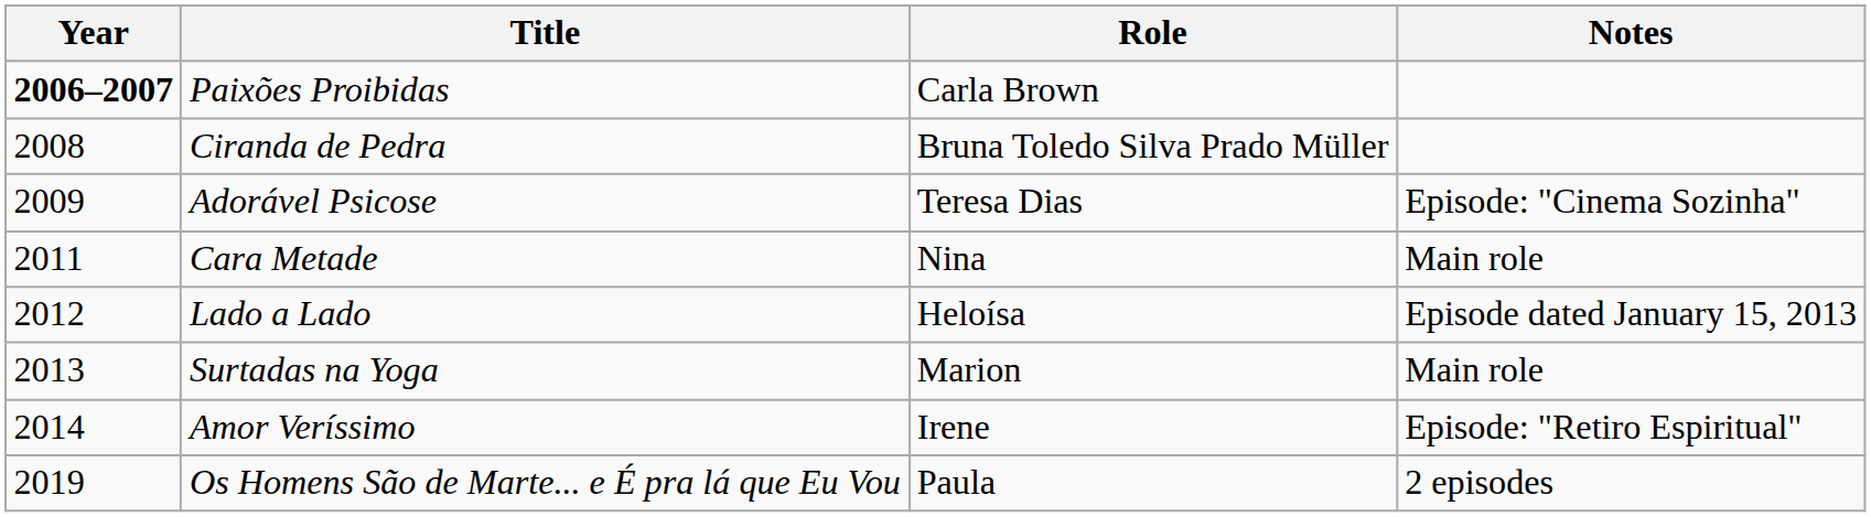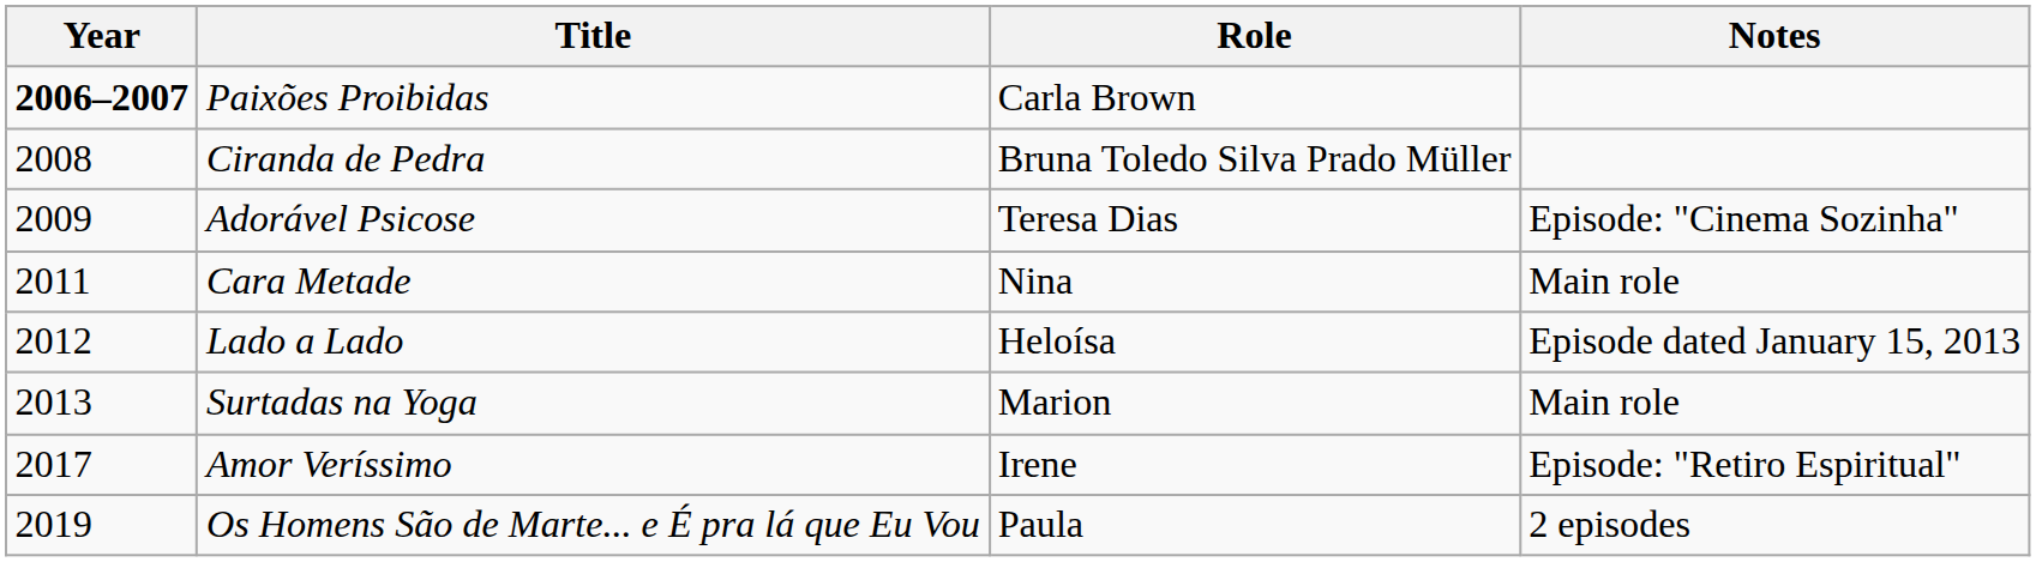Amor Veríssimo | Year: 2014 -> 2017
